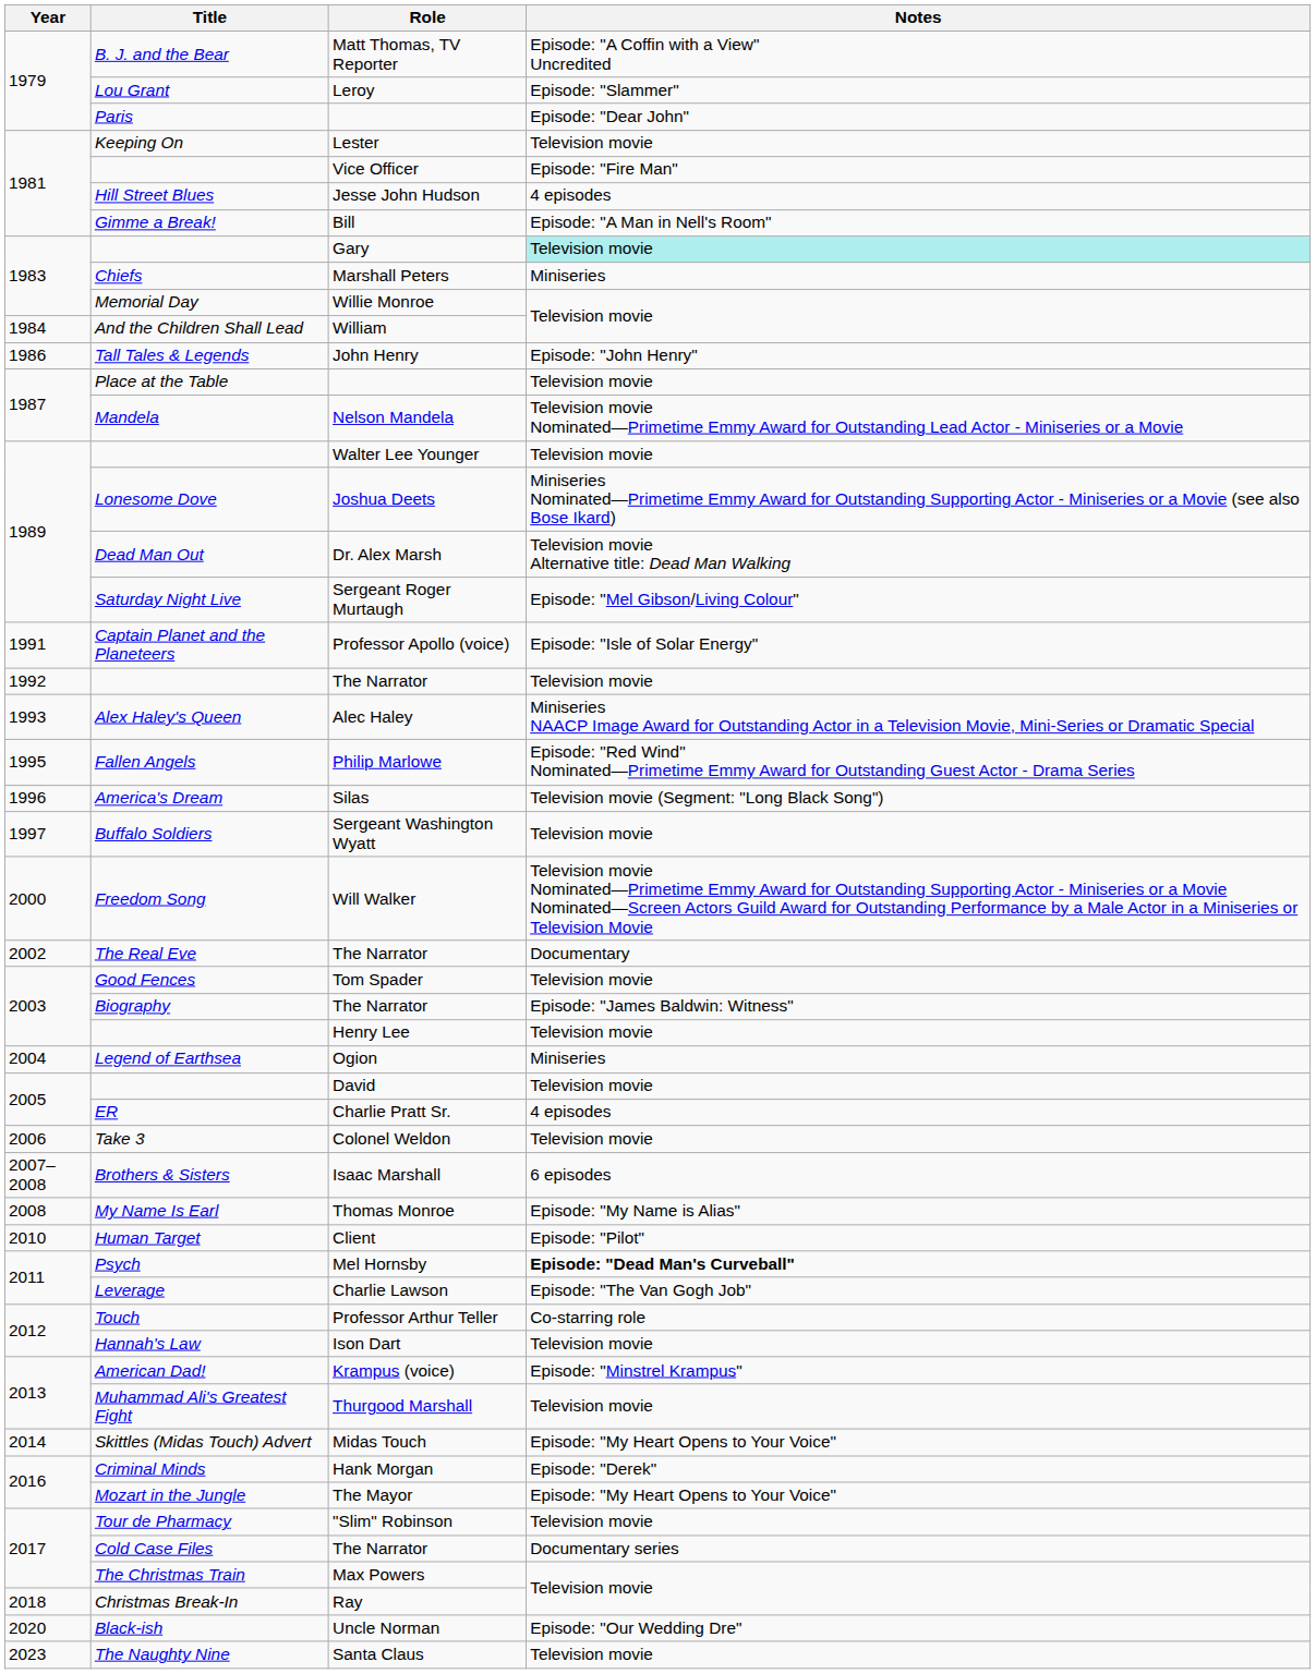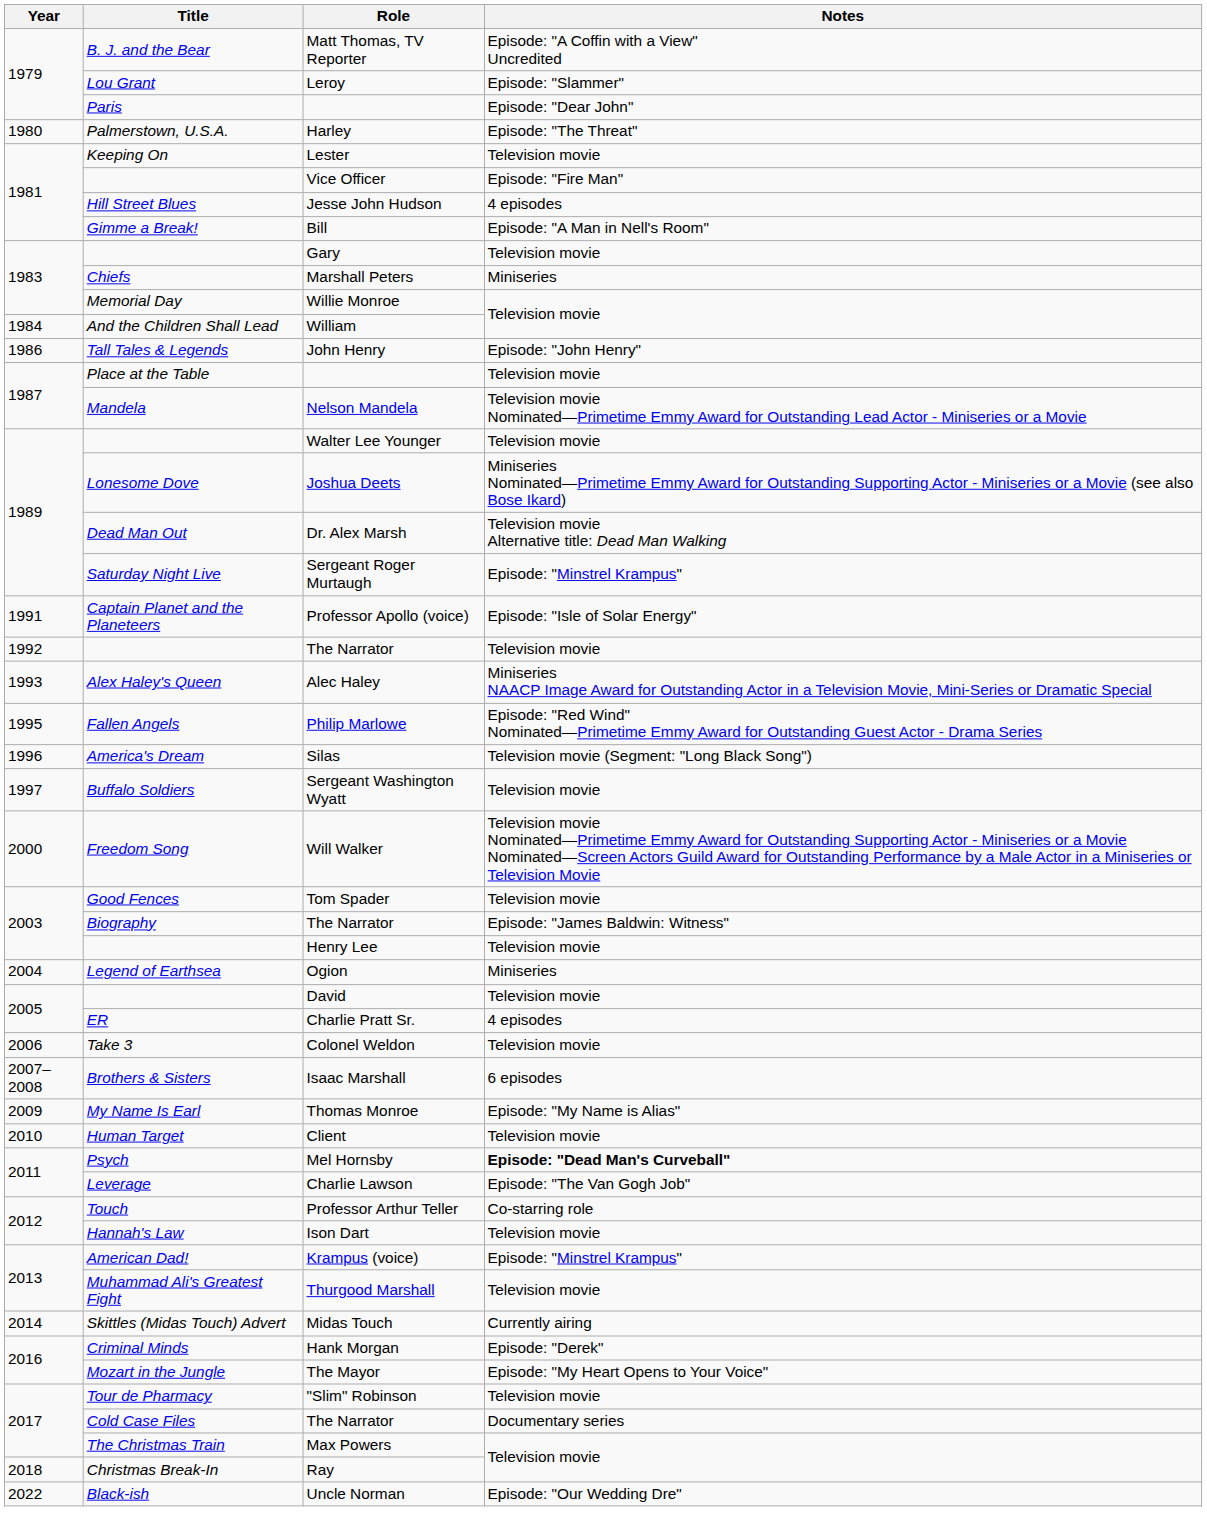+ row: 1980 | Palmerstown, U.S.A. | Harley | Episode: "The Threat"
Gary | Notes: paleturquoise background -> no background
Sergeant Roger Murtaugh | Notes: Episode: "Mel Gibson/Living Colour" -> Episode: "Minstrel Krampus"
- row: 2002 | The Real Eve | The Narrator | Documentary
Thomas Monroe | Year: 2008 -> 2009
Client | Notes: Episode: "Pilot" -> Television movie
Midas Touch | Notes: Episode: "My Heart Opens to Your Voice" -> Currently airing
Uncle Norman | Year: 2020 -> 2022
- row: 2023 | The Naughty Nine | Santa Claus | Television movie
